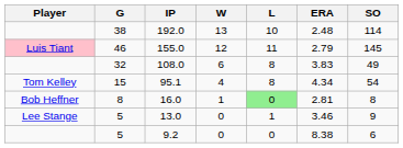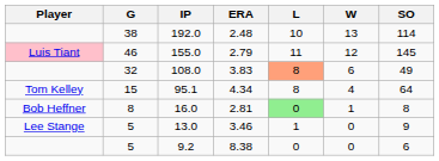columns swapped: W <-> ERA
108.0 | L: no background -> lightsalmon background
95.1 | SO: 54 -> 64
